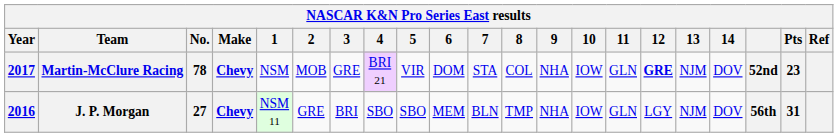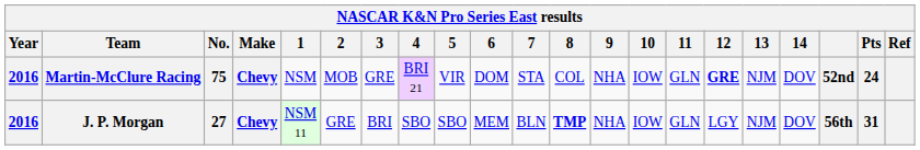Martin-McClure Racing | Year: 2017 -> 2016
Martin-McClure Racing | No.: 78 -> 75
Martin-McClure Racing | Pts: 23 -> 24
J. P. Morgan | 8: normal -> bold
